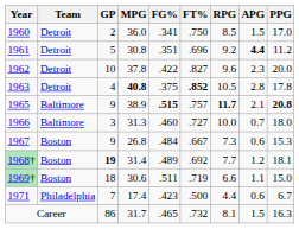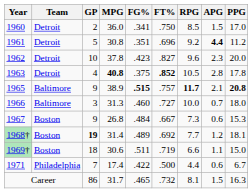1962 | FG%: .422 -> .423
1971 | FG%: .423 -> .422
